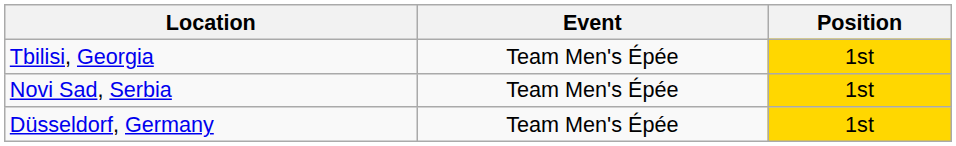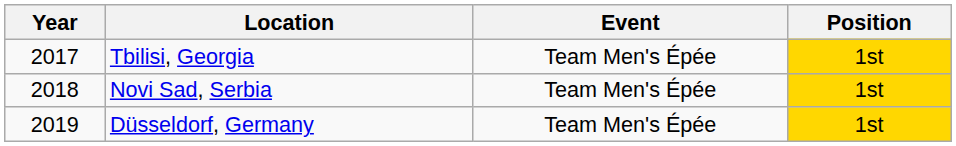+ column: Year | 2017 | 2018 | 2019
